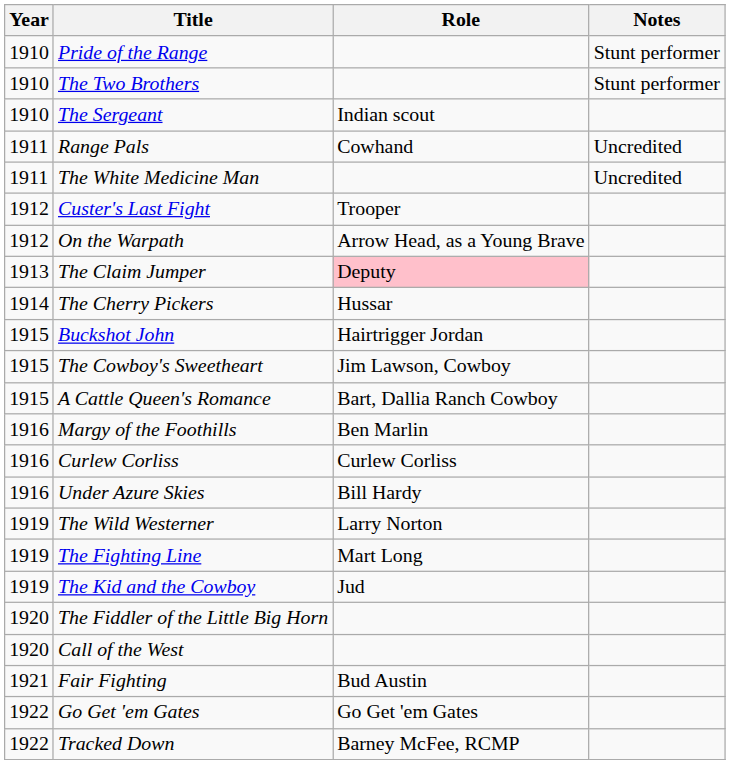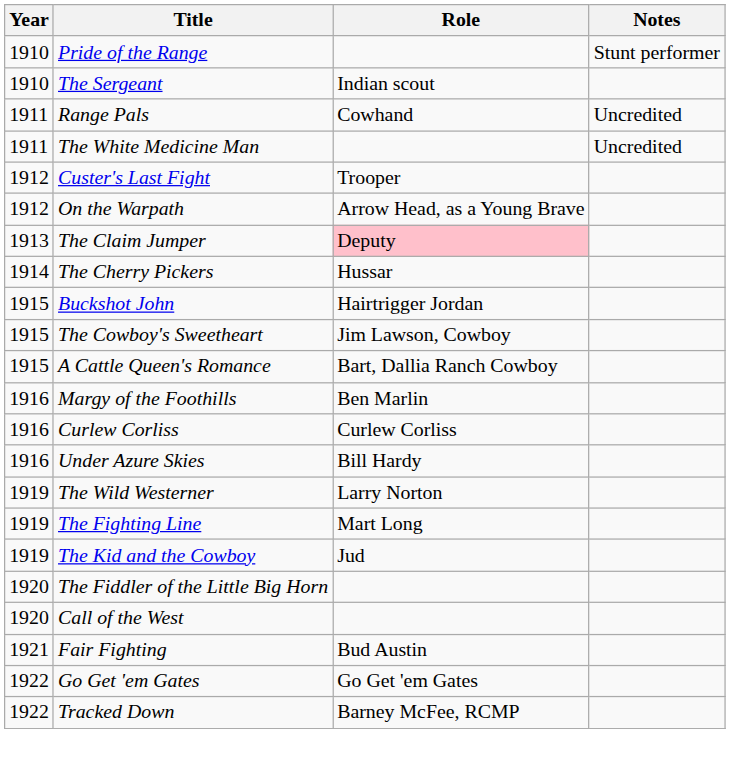- row: 1910 | The Two Brothers | Stunt performer
